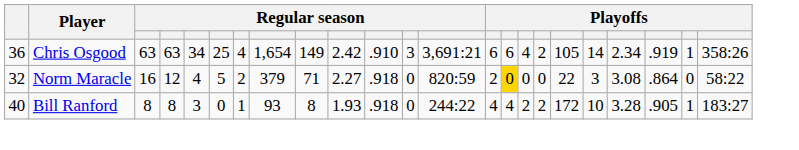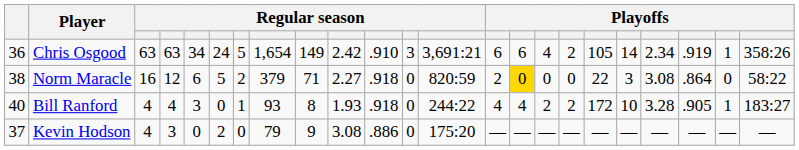Chris Osgood | column 6: 25 -> 24
Chris Osgood | column 7: 4 -> 5
Norm Maracle | column 1: 32 -> 38
Norm Maracle | column 5: 4 -> 6
Bill Ranford | column 3: 8 -> 4
Bill Ranford | column 4: 8 -> 4
+ row: 37 | Kevin Hodson | 4 | 3 | 0 | 2 | 0 | 79 | 9 | 3.08 | .886 | 0 | 175:20 | — | — | — | — | — | — | — | — | — | —
